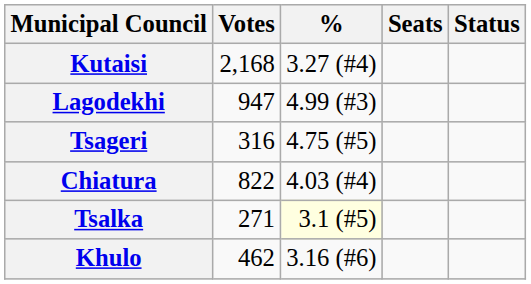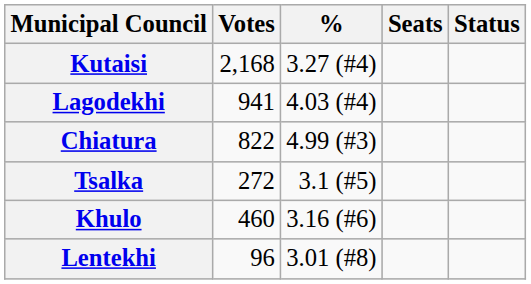Lagodekhi | Votes: 947 -> 941
Lagodekhi | %: 4.99 (#3) -> 4.03 (#4)
- row: Tsageri | 316 | 4.75 (#5)
Chiatura | %: 4.03 (#4) -> 4.99 (#3)
Tsalka | Votes: 271 -> 272
Tsalka | %: lightyellow background -> no background
Khulo | Votes: 462 -> 460
+ row: Lentekhi | 96 | 3.01 (#8)
